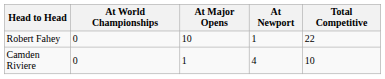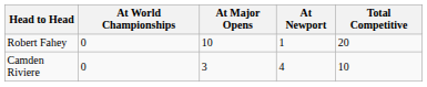Robert Fahey | Total Competitive: 22 -> 20
Camden Riviere | At Major Opens: 1 -> 3
